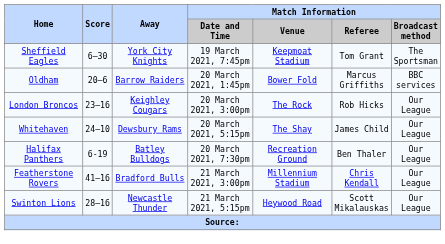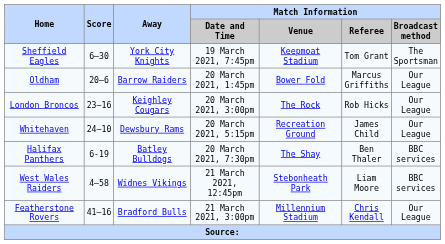Oldham | Match Information / Broadcast method: BBC services -> Our League
Whitehaven | Match Information / Venue: The Shay -> Recreation Ground
Halifax Panthers | Match Information / Venue: Recreation Ground -> The Shay
Halifax Panthers | Match Information / Broadcast method: Our League -> BBC services
+ row: West Wales Raiders | 4–58 | Widnes Vikings | 21 March 2021, 12:45pm | Stebonheath Park | Liam Moore | BBC services
- row: Swinton Lions | 28–16 | Newcastle Thunder | 21 March 2021, 5:15pm | Heywood Road | Scott Mikalauskas | Our League
